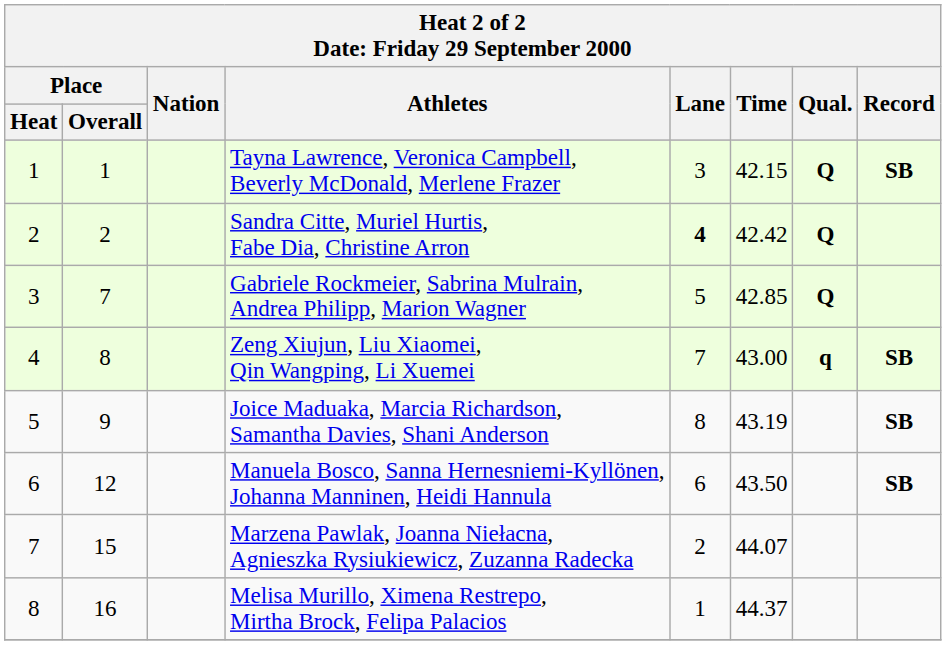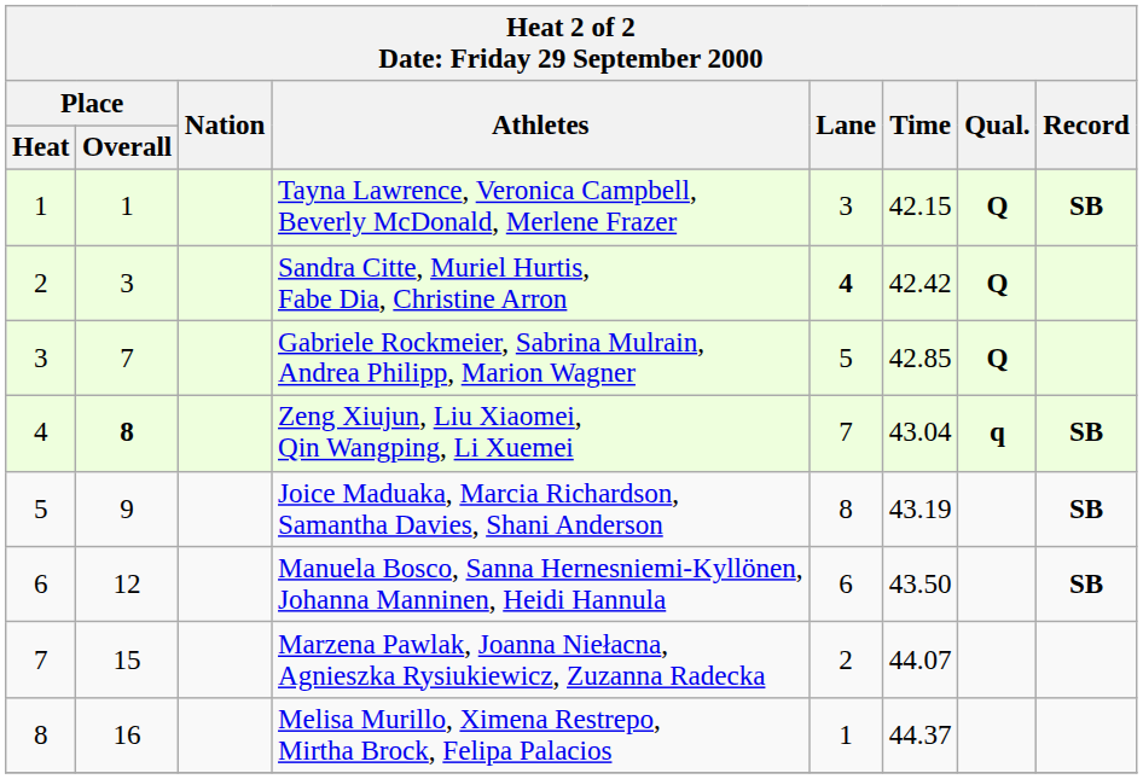Sandra Citte, Muriel Hurtis, Fabe Dia, Christine Arron | Place / Overall: 2 -> 3
Zeng Xiujun, Liu Xiaomei, Qin Wangping, Li Xuemei | Place / Overall: normal -> bold
Zeng Xiujun, Liu Xiaomei, Qin Wangping, Li Xuemei | Time: 43.00 -> 43.04
